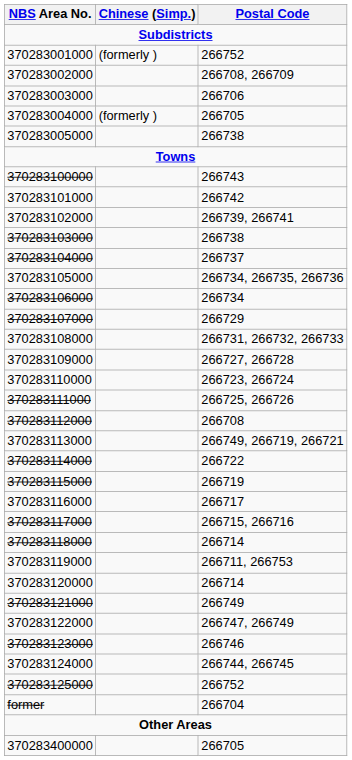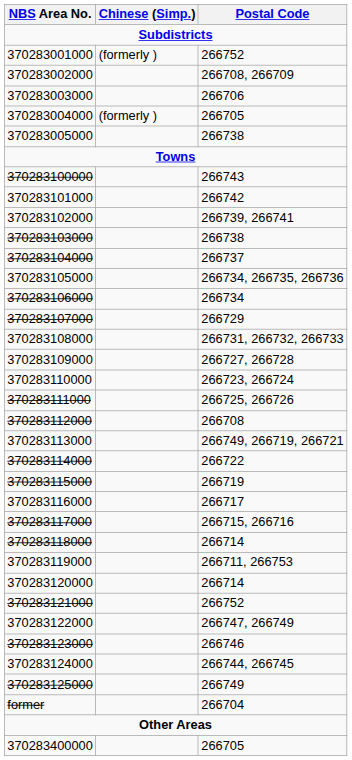370283121000 | Postal Code: 266749 -> 266752
370283125000 | Postal Code: 266752 -> 266749
